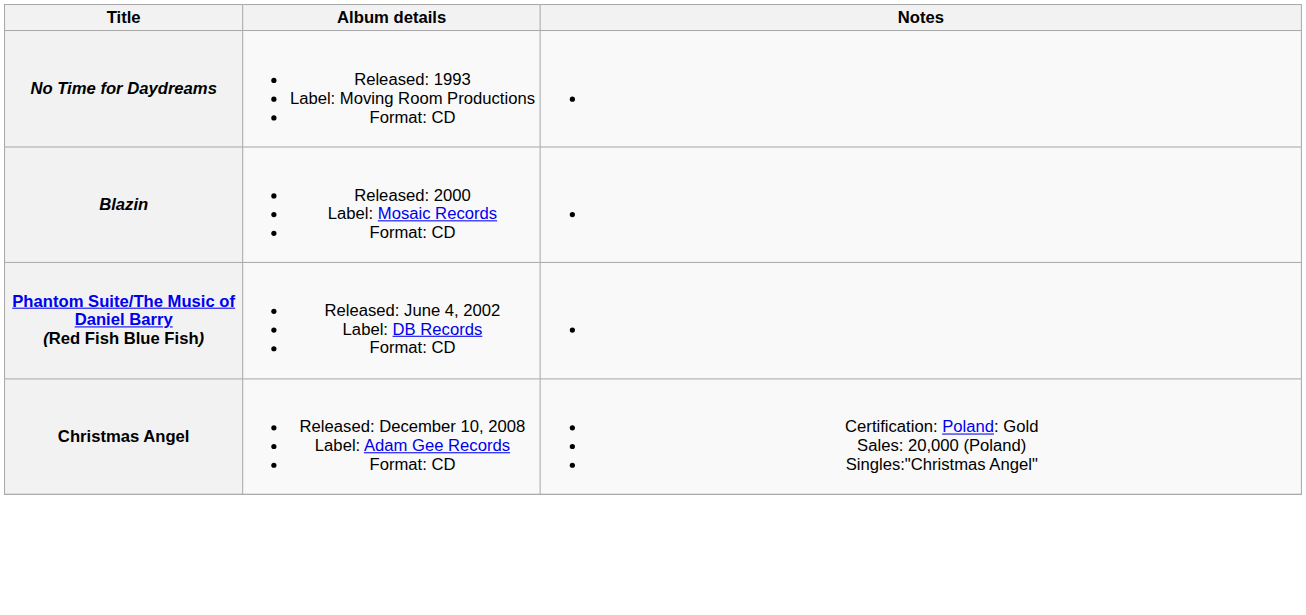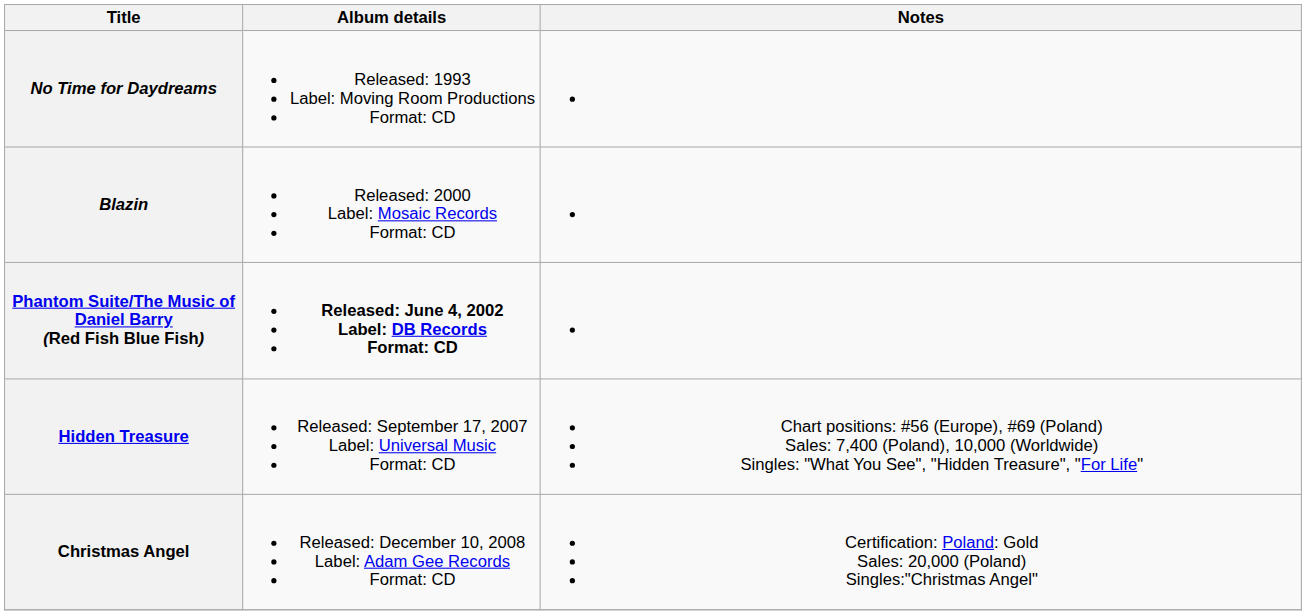Phantom Suite/The Music of Daniel Barry (Red Fish Blue Fish) | Album details: normal -> bold
+ row: Hidden Treasure | Released: September 17, 2007 Label: Universal Music Format: CD | Chart positions: #56 (Europe), #69 (Poland) Sales: 7,400 (Poland), 10,000 (Worldwide) Singles: "What You See", "Hidden Treasure", "For Life"
